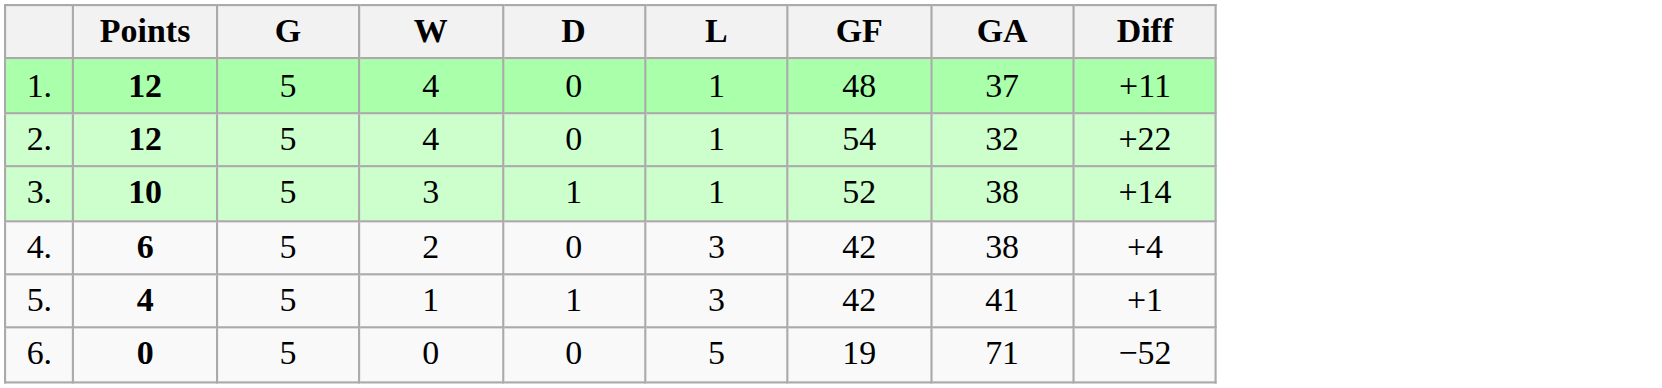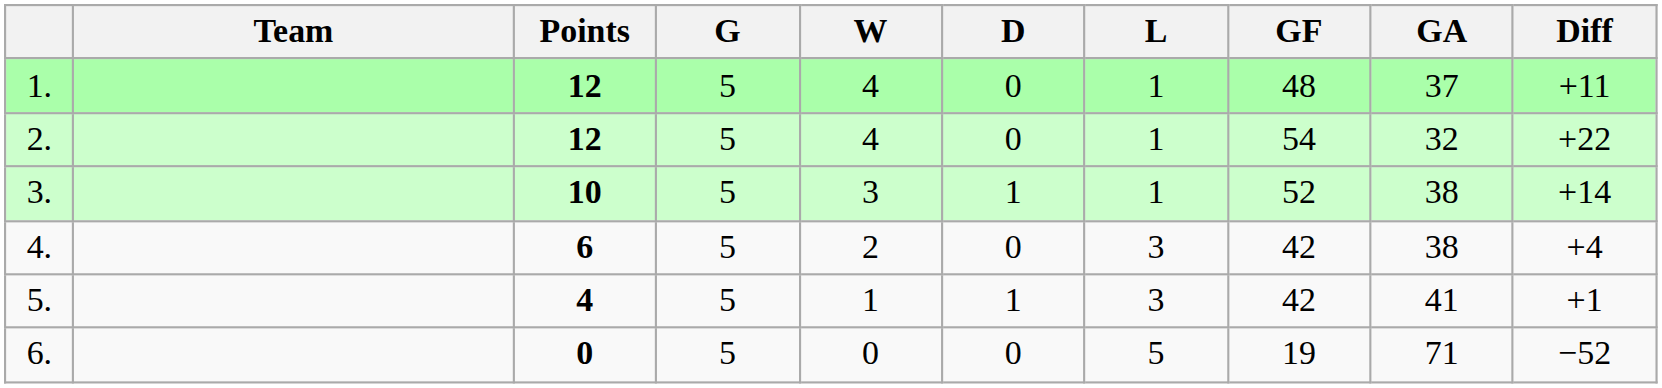+ column: Team
